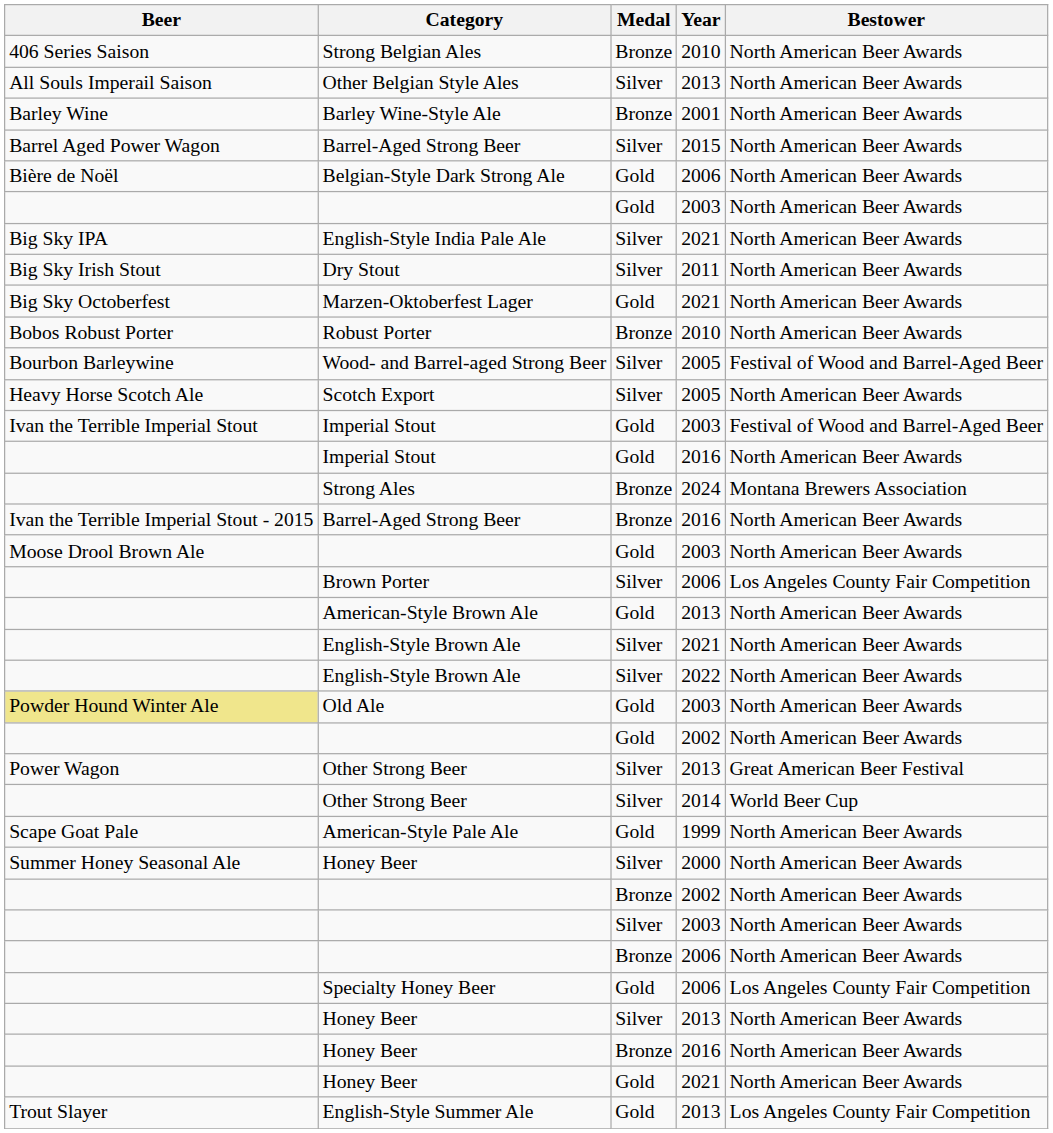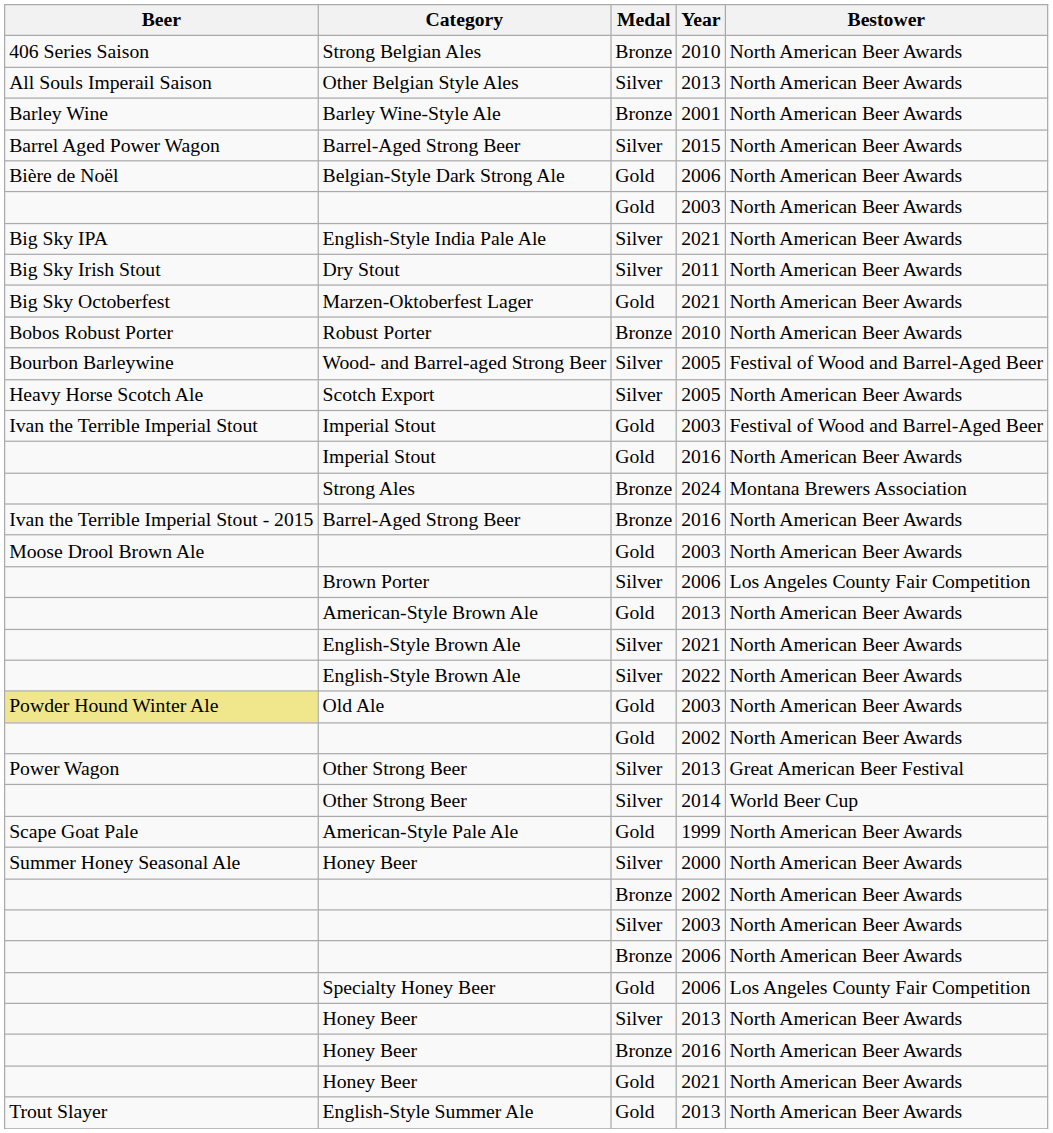English-Style Summer Ale | Bestower: Los Angeles County Fair Competition -> North American Beer Awards
